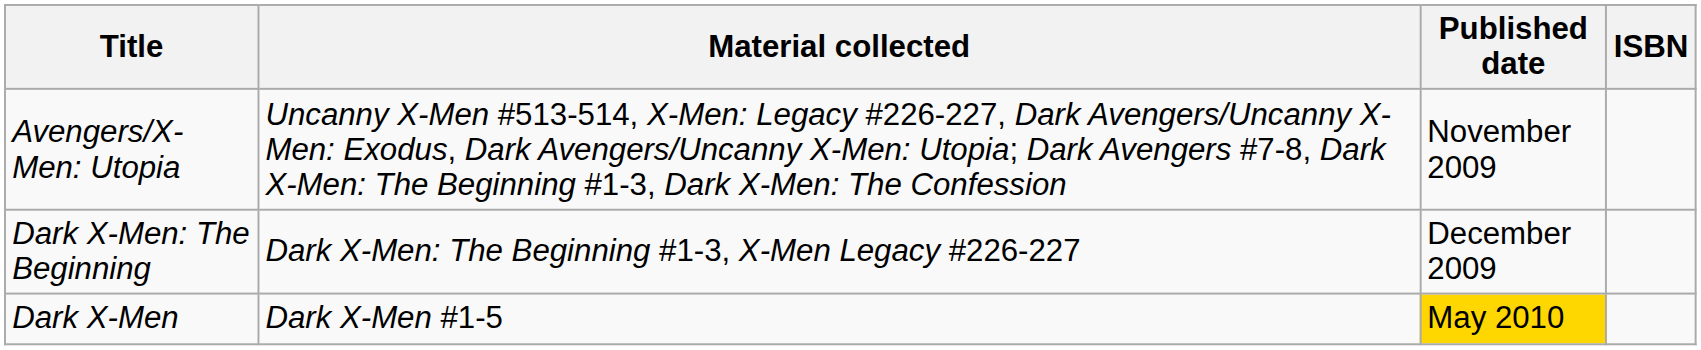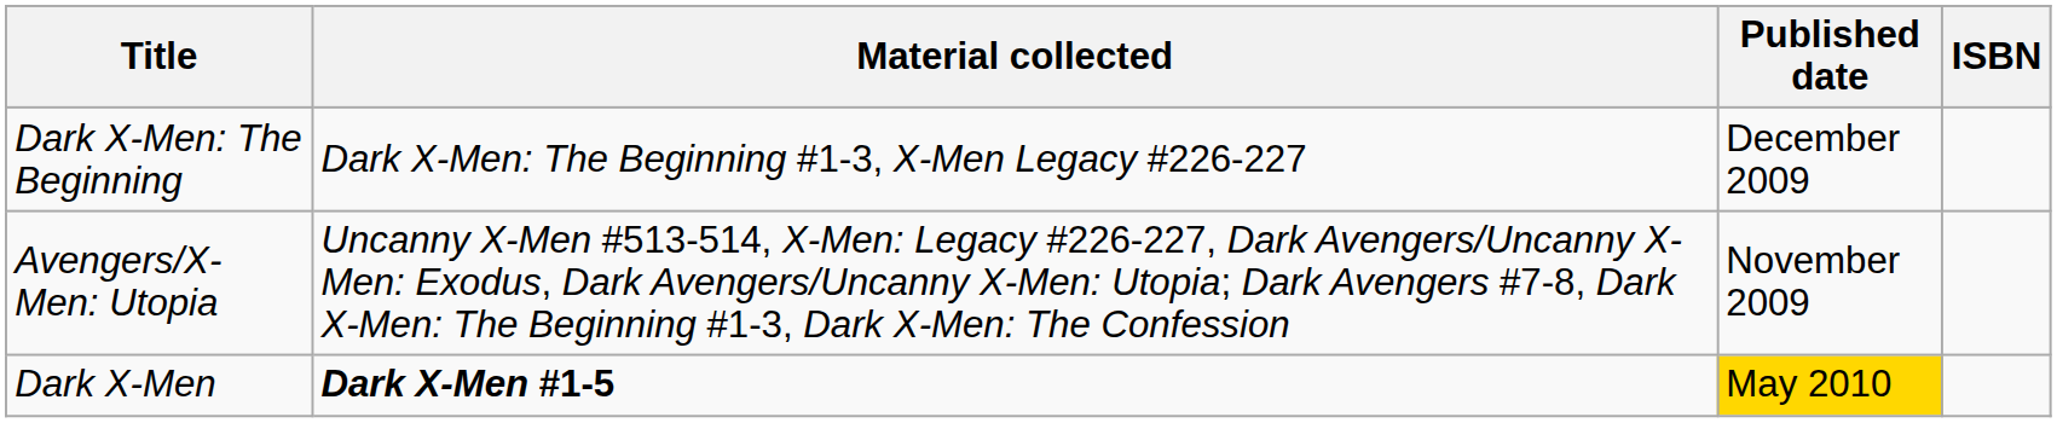rows swapped: Dark X-Men: The Beginning <-> Avengers/X-Men: Utopia
Dark X-Men | Material collected: normal -> bold
